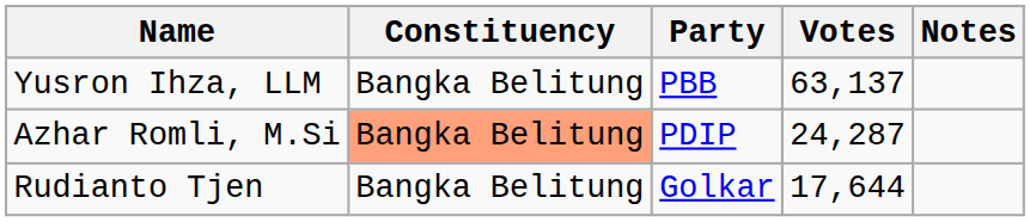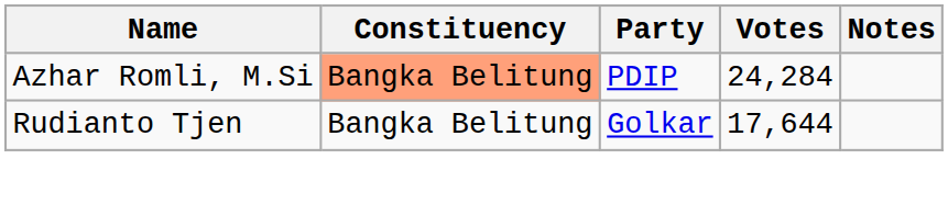- row: Yusron Ihza, LLM | Bangka Belitung | PBB | 63,137
Azhar Romli, M.Si | Votes: 24,287 -> 24,284
